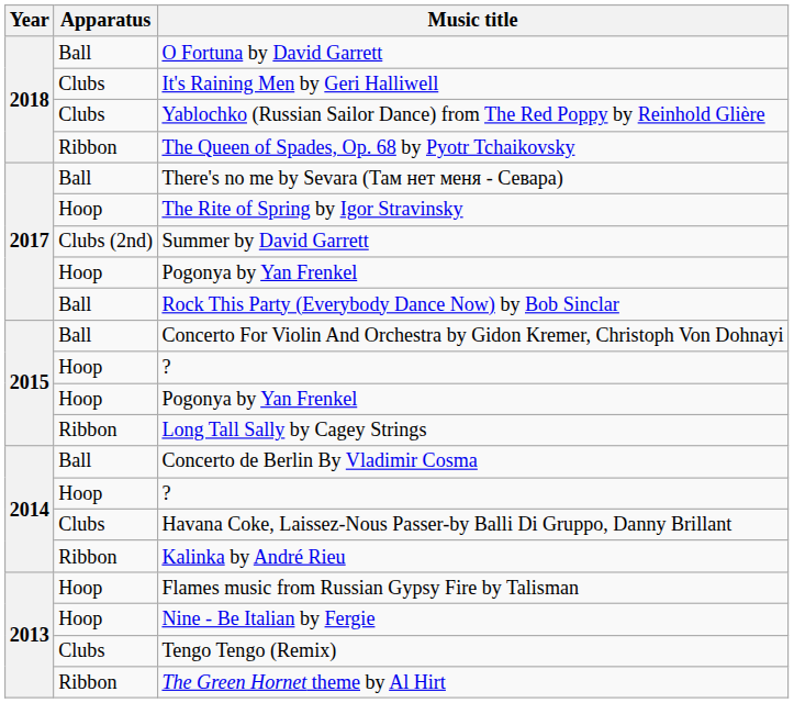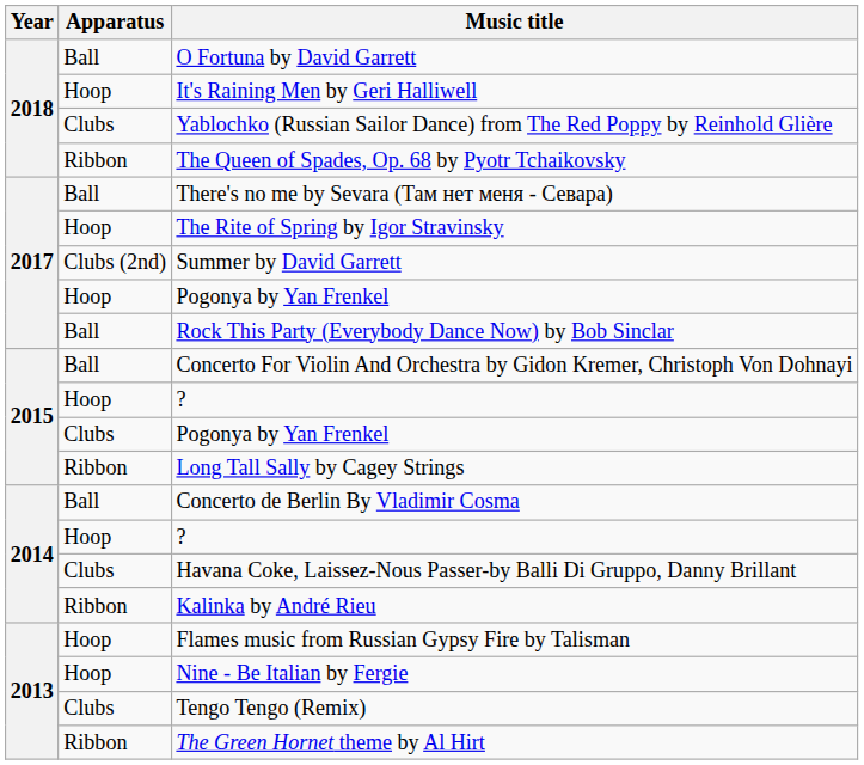It's Raining Men by Geri Halliwell | Apparatus: Clubs -> Hoop
2015 / Pogonya by Yan Frenkel | Apparatus: Hoop -> Clubs
